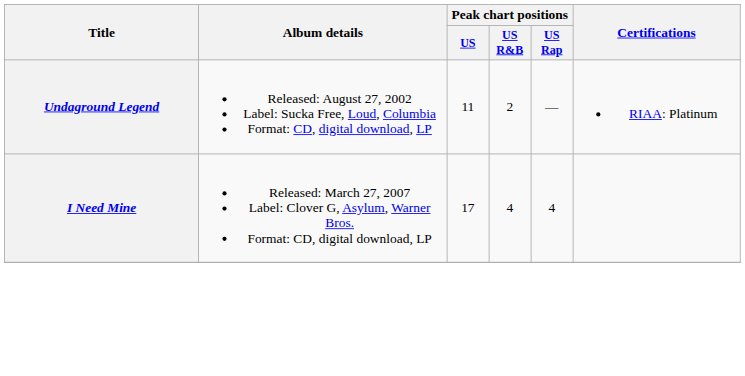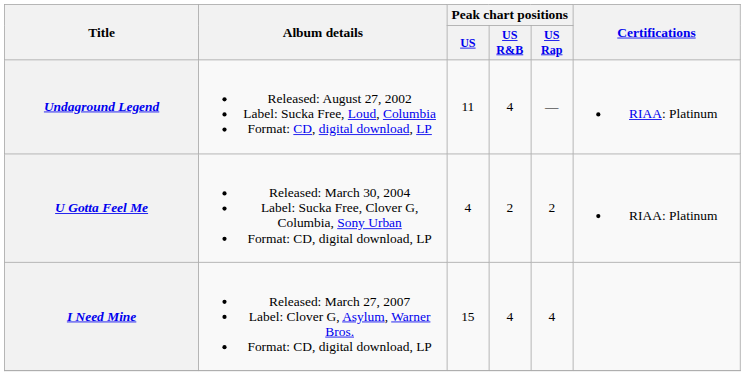Undaground Legend | Peak chart positions / US R&B: 2 -> 4
+ row: U Gotta Feel Me | Released: March 30, 2004 Label: Sucka Free, Clover G, Columbia, Sony Urban Format: CD, digital download, LP | 4 | 2 | 2 | RIAA: Platinum
I Need Mine | Peak chart positions / US: 17 -> 15
